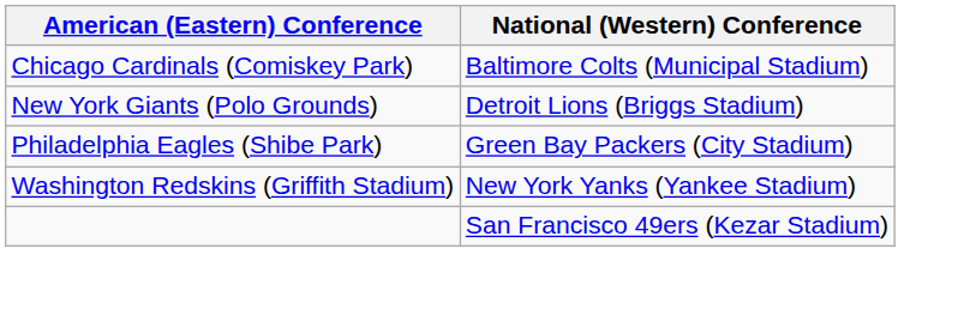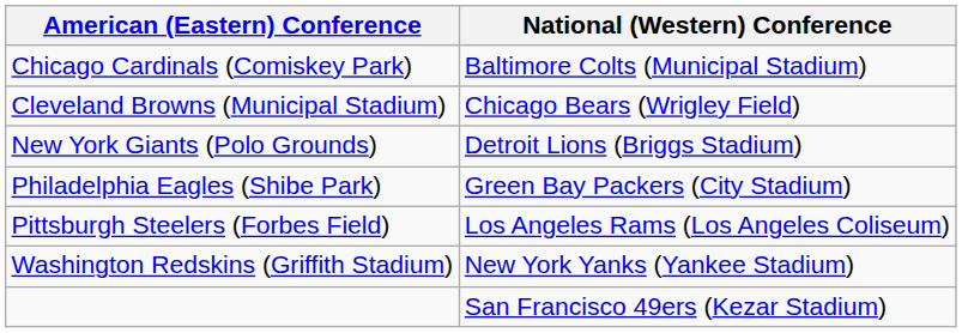+ row: Cleveland Browns (Municipal Stadium) | Chicago Bears (Wrigley Field)
+ row: Pittsburgh Steelers (Forbes Field) | Los Angeles Rams (Los Angeles Coliseum)
